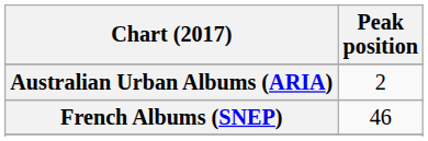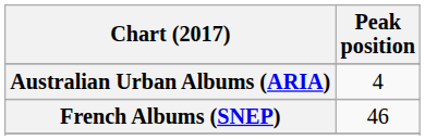Australian Urban Albums (ARIA) | Peak position: 2 -> 4
